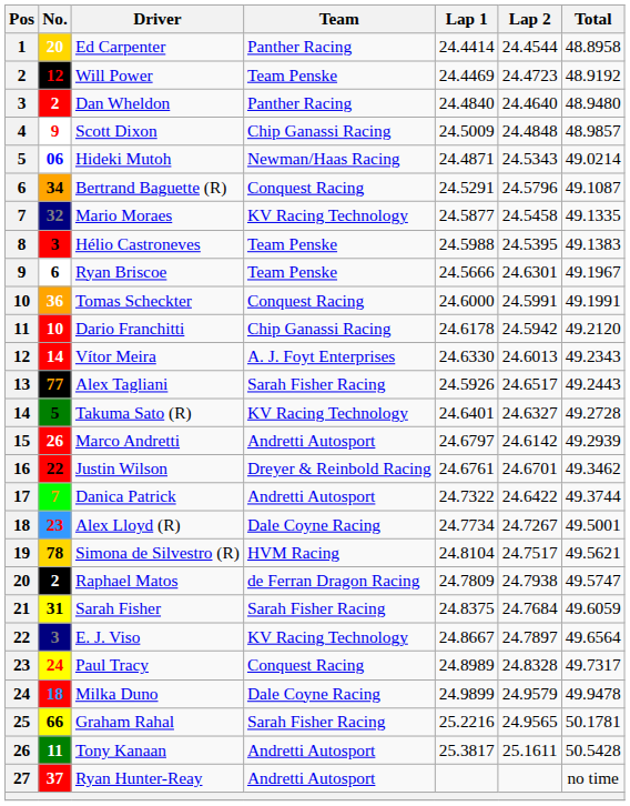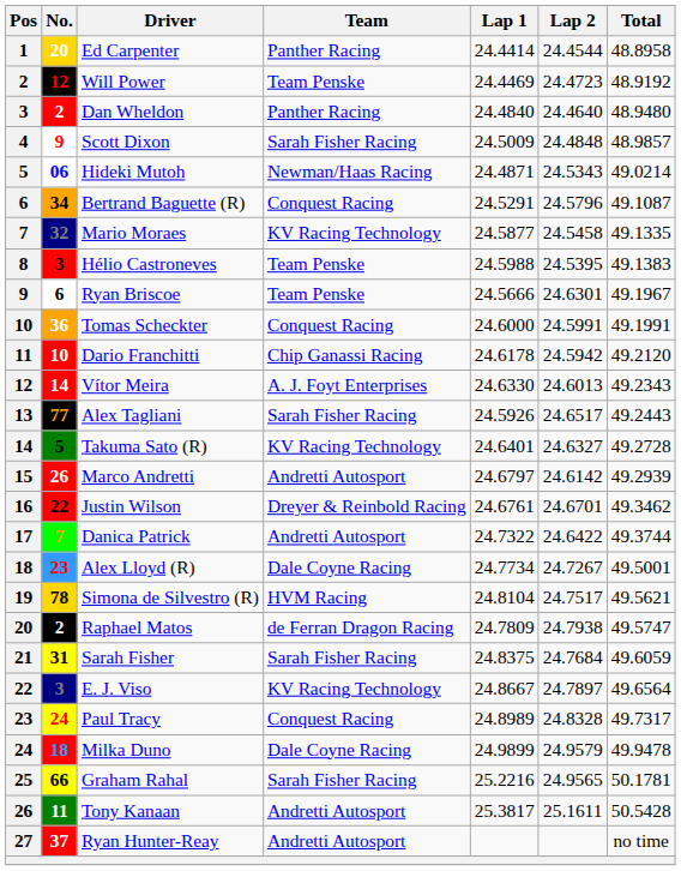Scott Dixon | Team: Chip Ganassi Racing -> Sarah Fisher Racing
